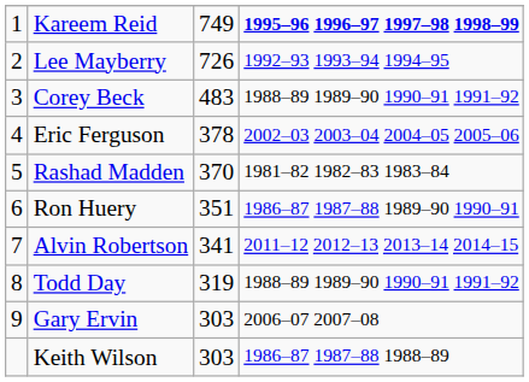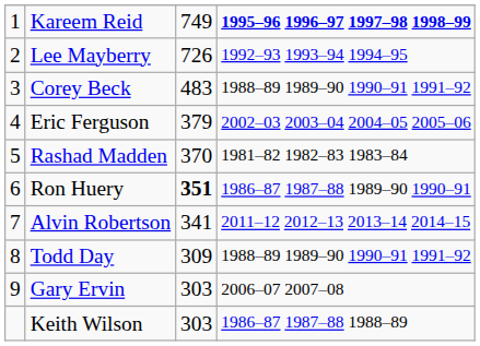Eric Ferguson | column 3: 378 -> 379
Ron Huery | column 3: normal -> bold
Todd Day | column 3: 319 -> 309
